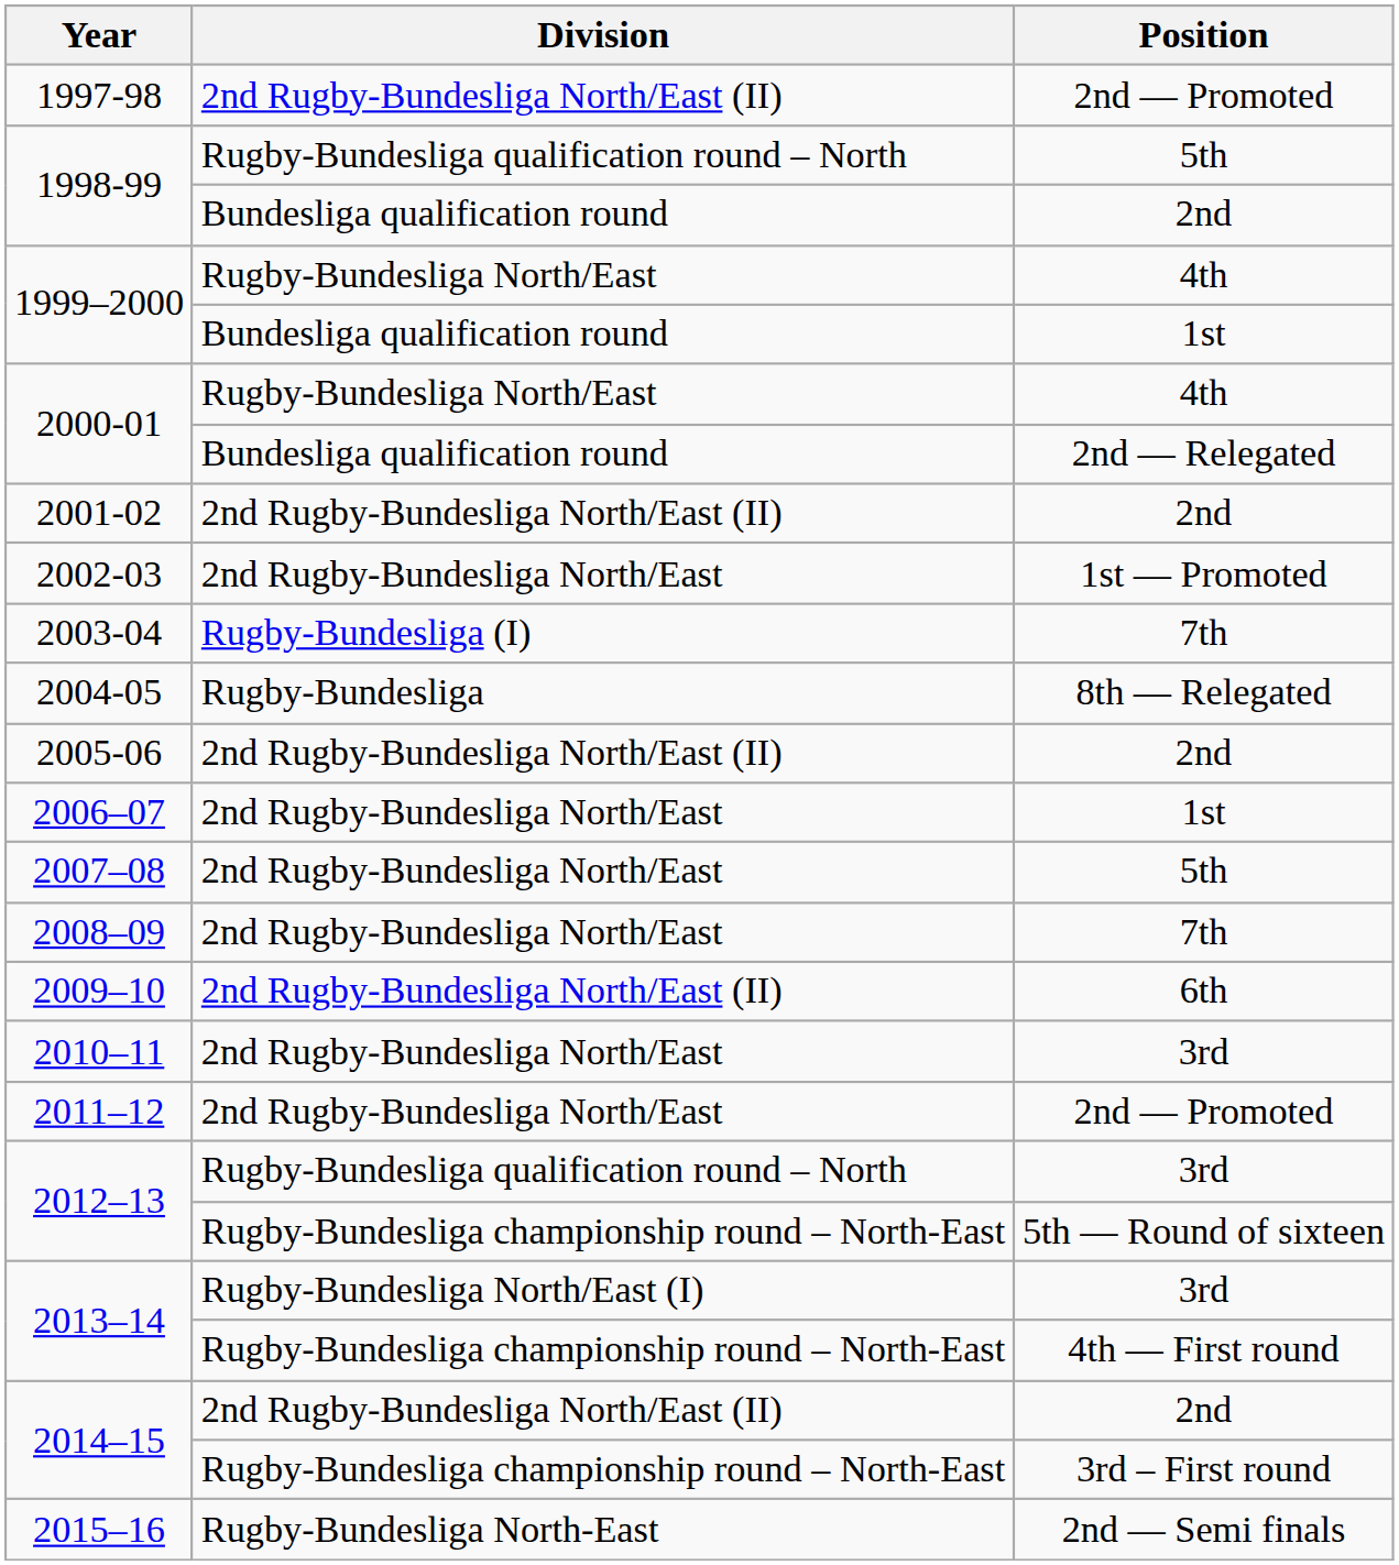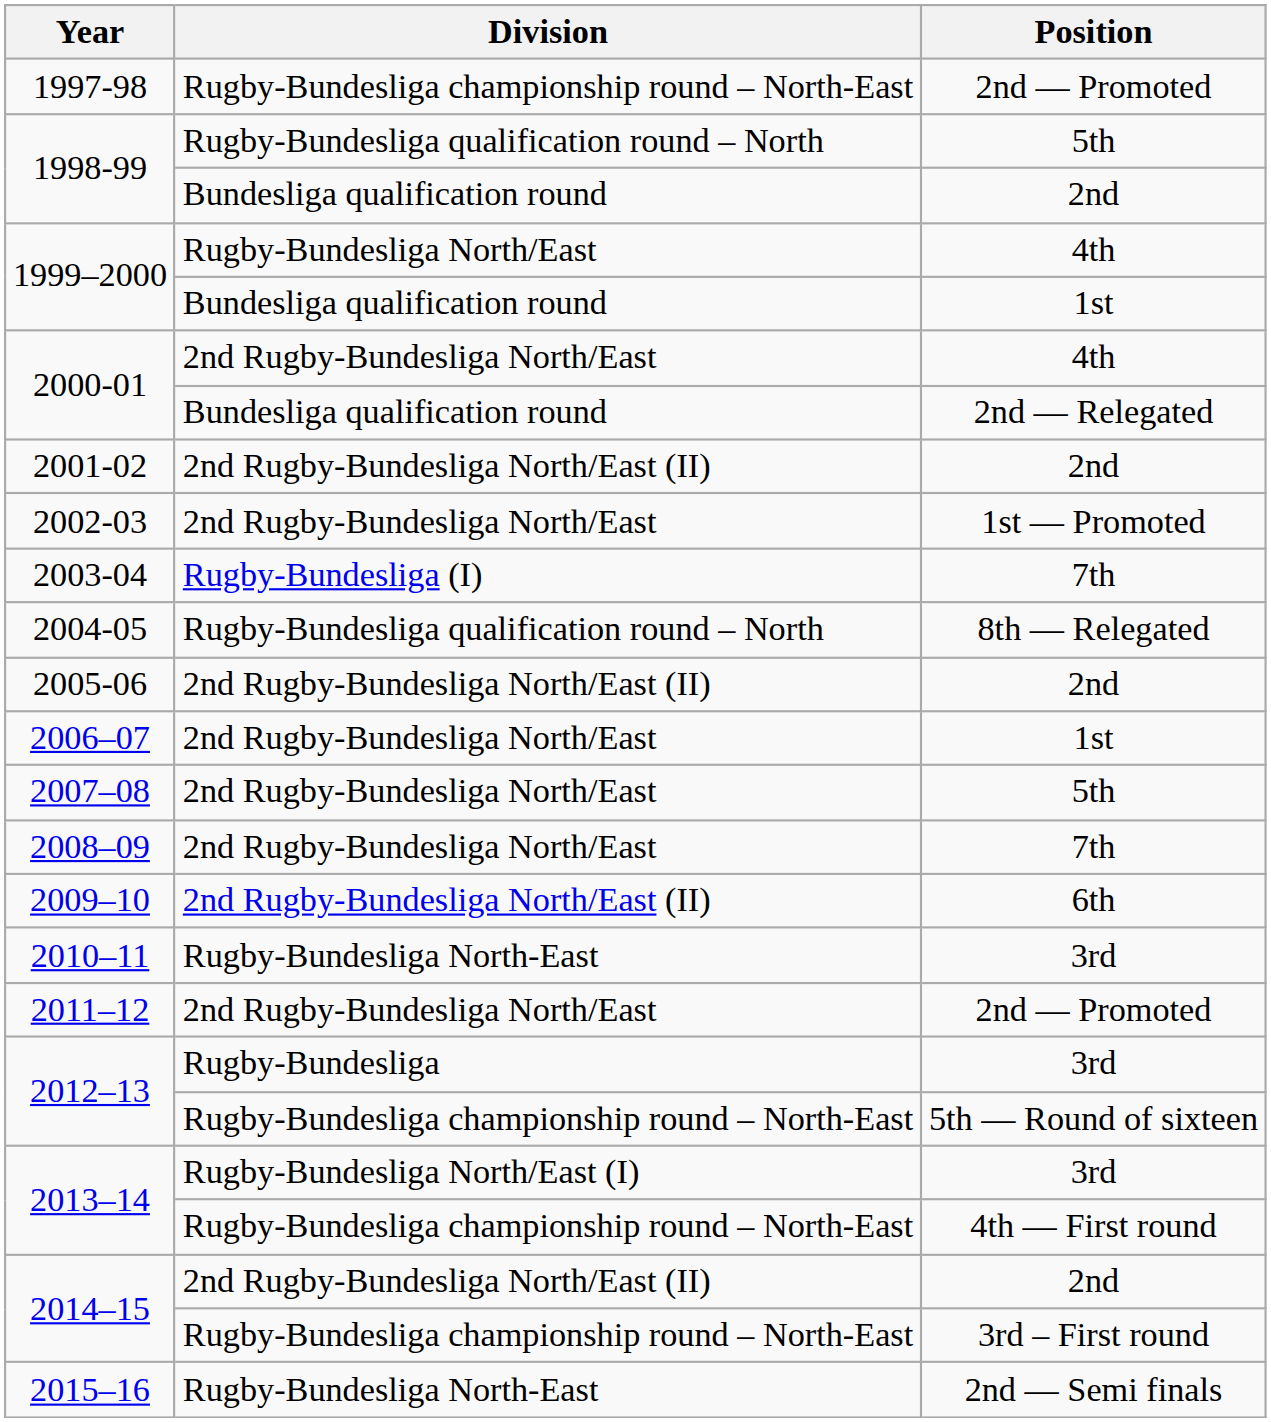1997-98 | Division: 2nd Rugby-Bundesliga North/East (II) -> Rugby-Bundesliga championship round – North-East
2000-01 / 4th | Division: Rugby-Bundesliga North/East -> 2nd Rugby-Bundesliga North/East
2004-05 | Division: Rugby-Bundesliga -> Rugby-Bundesliga qualification round – North
2010–11 | Division: 2nd Rugby-Bundesliga North/East -> Rugby-Bundesliga North-East
2012–13 / 3rd | Division: Rugby-Bundesliga qualification round – North -> Rugby-Bundesliga
